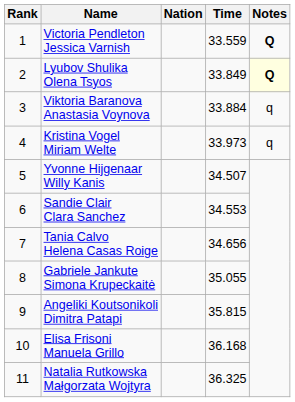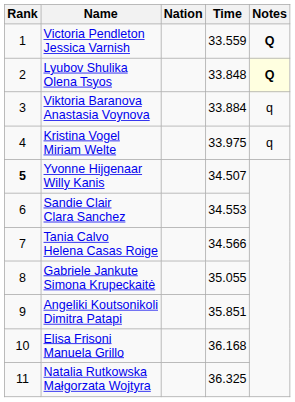Lyubov Shulika Olena Tsyos | Time: 33.849 -> 33.848
Kristina Vogel Miriam Welte | Time: 33.973 -> 33.975
Yvonne Hijgenaar Willy Kanis | Rank: normal -> bold
Tania Calvo Helena Casas Roige | Time: 34.656 -> 34.566
Angeliki Koutsonikoli Dimitra Patapi | Time: 35.815 -> 35.851
